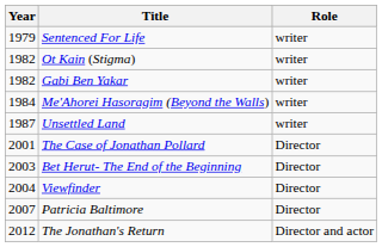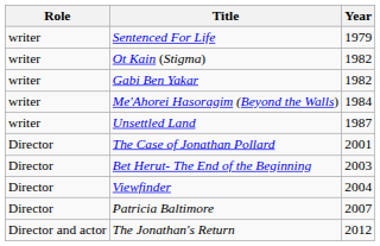columns swapped: Year <-> Role
